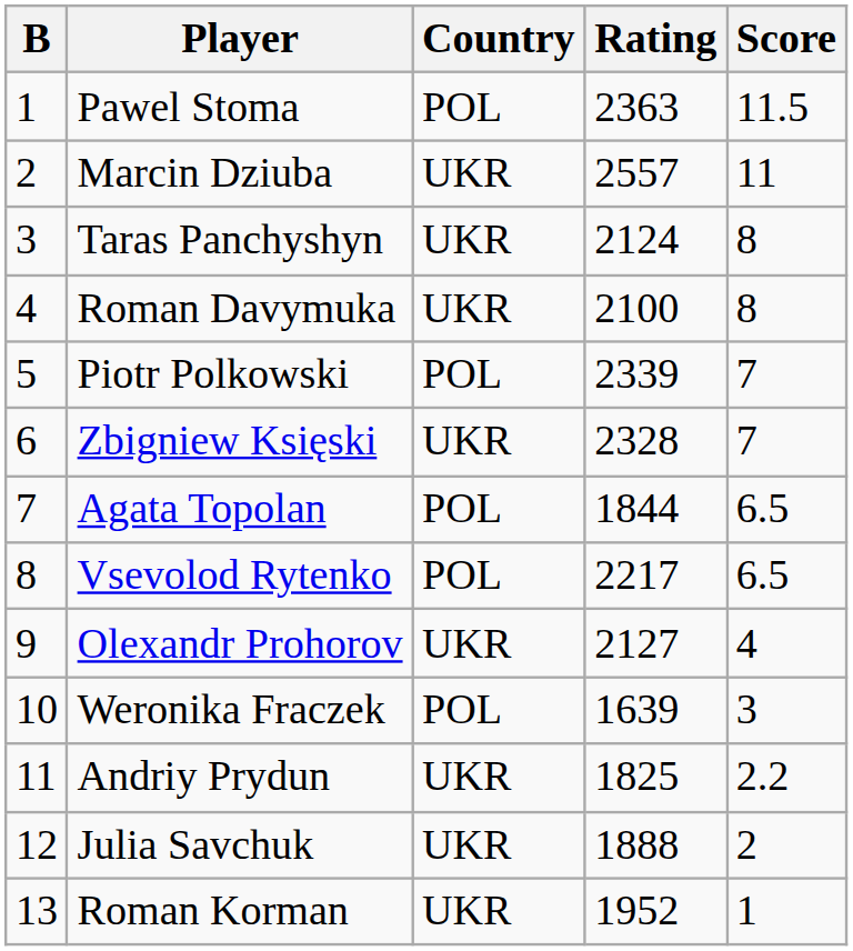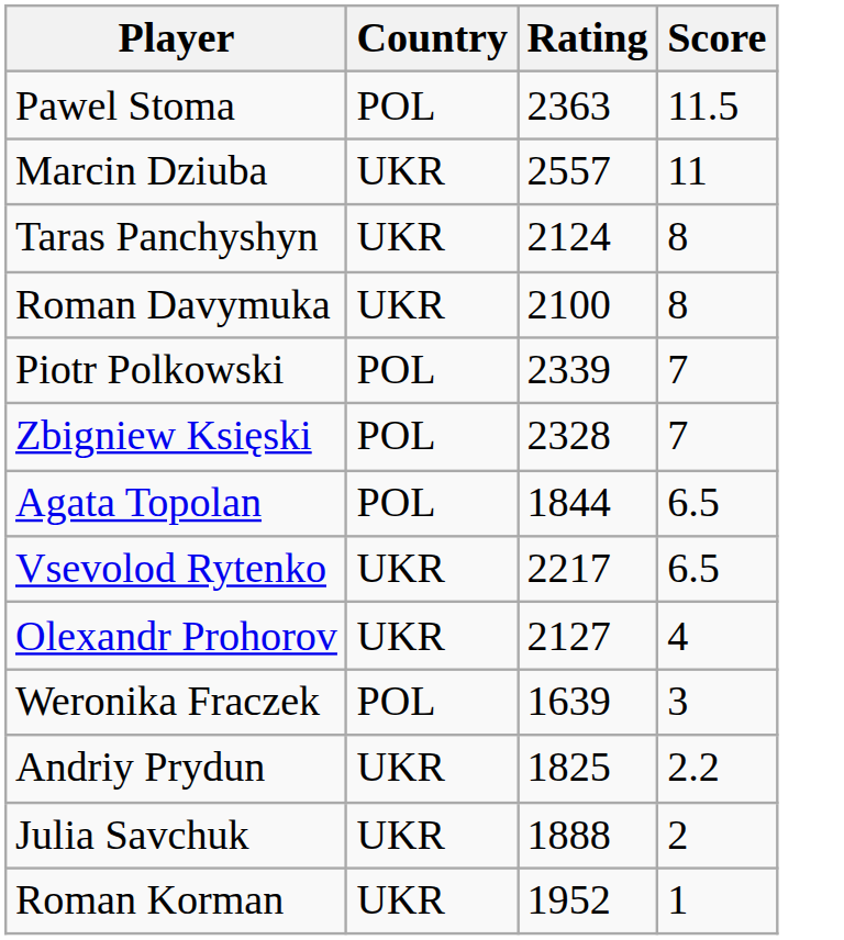- column: B | 1 | 2 | 3 | 4 | 5 | 6 | 7 | 8 | 9 | 10 | 11 | 12 | 13
Zbigniew Księski | Country: UKR -> POL
Vsevolod Rytenko | Country: POL -> UKR
